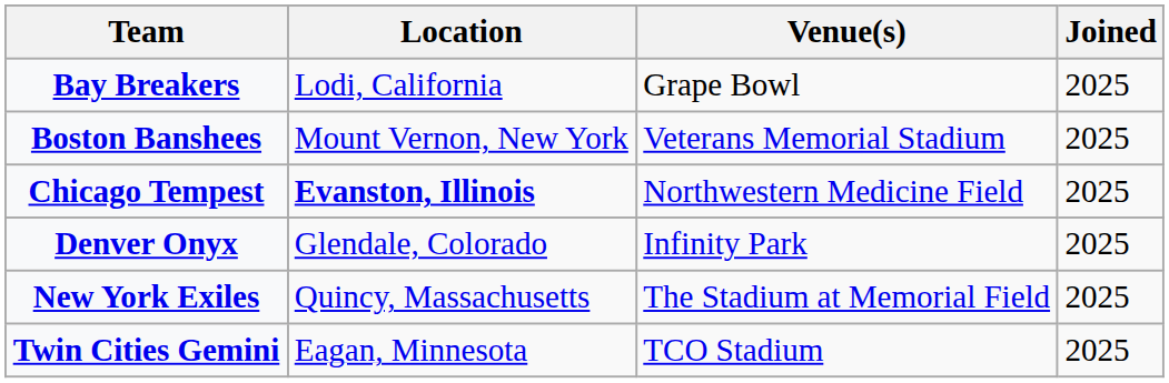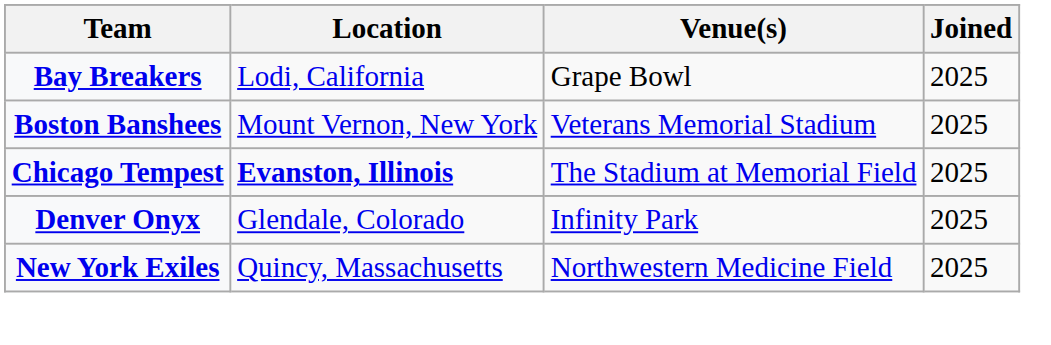Chicago Tempest | Venue(s): Northwestern Medicine Field -> The Stadium at Memorial Field
New York Exiles | Venue(s): The Stadium at Memorial Field -> Northwestern Medicine Field
- row: Twin Cities Gemini | Eagan, Minnesota | TCO Stadium | 2025
